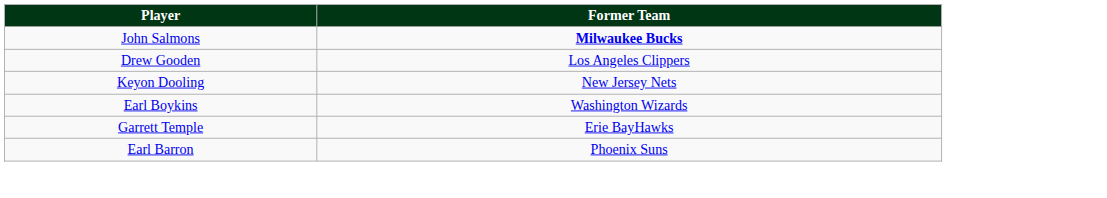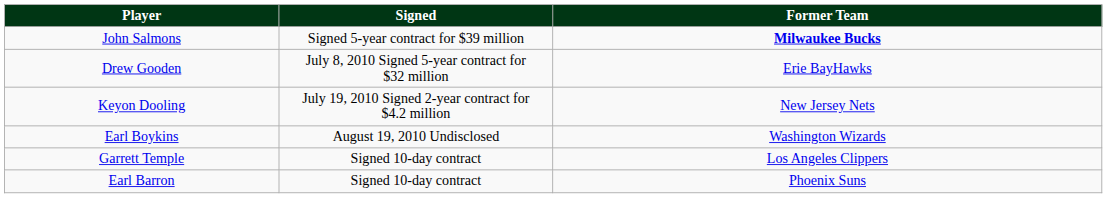+ column: Signed | Signed 5-year contract for $39 million | July 8, 2010 Signed 5-year contract for $32 million | July 19, 2010 Signed 2-year contract for $4.2 million | August 19, 2010 Undisclosed | Signed 10-day contract | Signed 10-day contract
Drew Gooden | Former Team: Los Angeles Clippers -> Erie BayHawks
Garrett Temple | Former Team: Erie BayHawks -> Los Angeles Clippers
